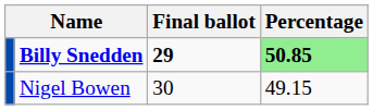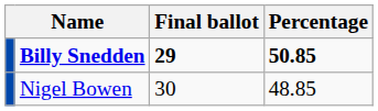Billy Snedden | Percentage: lightgreen background -> no background
Nigel Bowen | Percentage: 49.15 -> 48.85
